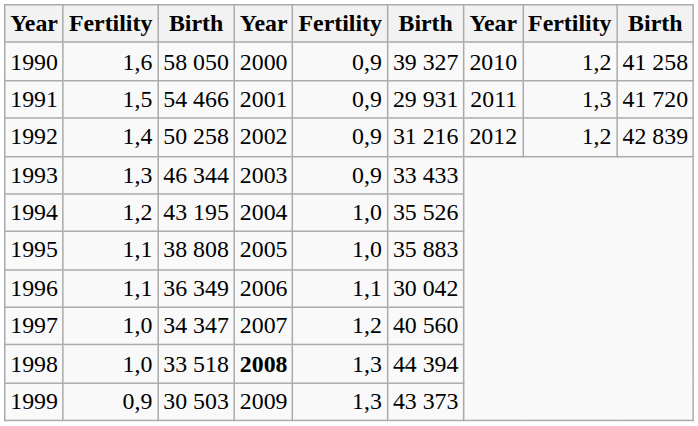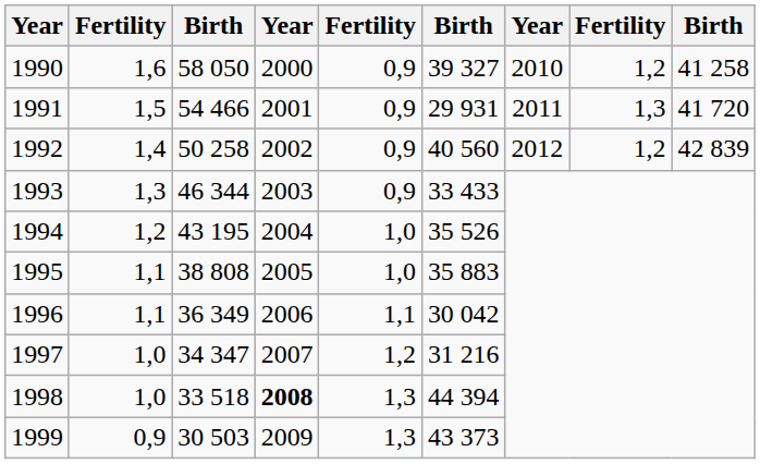1992 | column 6: 31 216 -> 40 560
1997 | column 6: 40 560 -> 31 216
